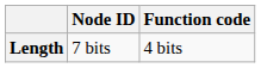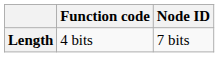columns swapped: Function code <-> Node ID
